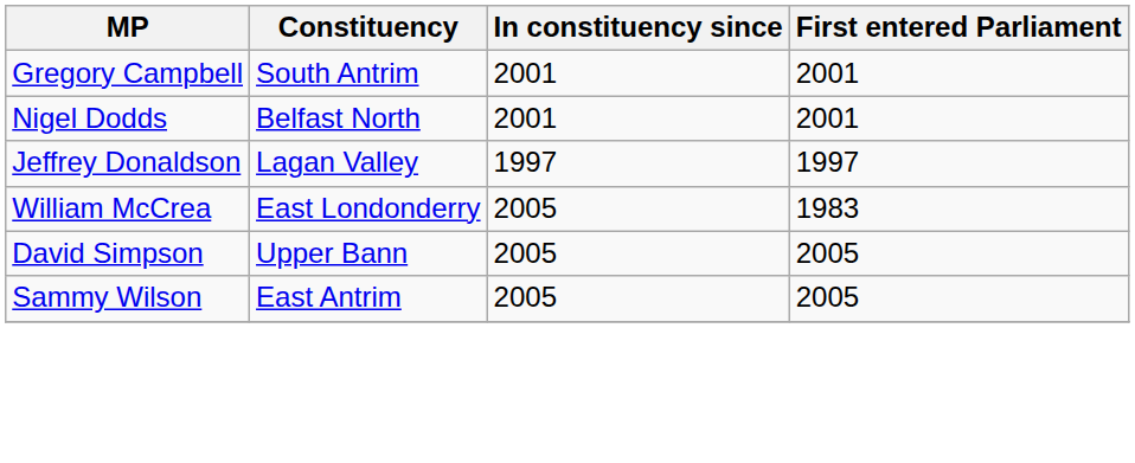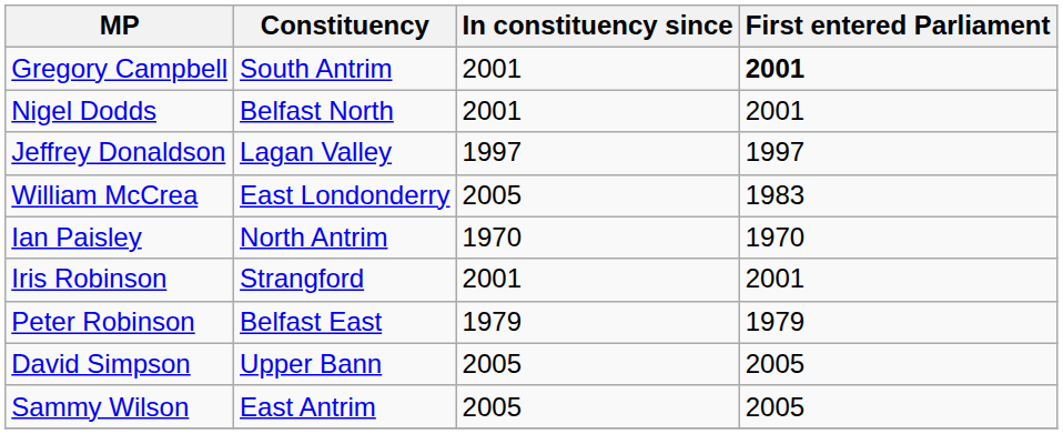Gregory Campbell | First entered Parliament: normal -> bold
+ row: Ian Paisley | North Antrim | 1970 | 1970
+ row: Iris Robinson | Strangford | 2001 | 2001
+ row: Peter Robinson | Belfast East | 1979 | 1979
